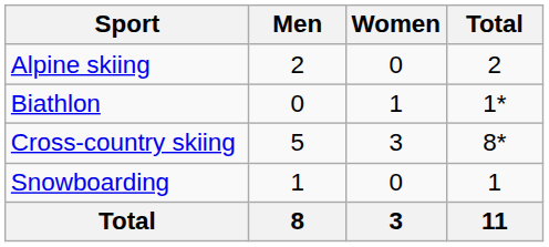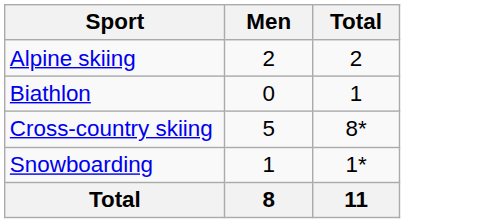- column: Women | 0 | 1 | 3 | 0 | 3
Biathlon | Total: 1* -> 1
Snowboarding | Total: 1 -> 1*
